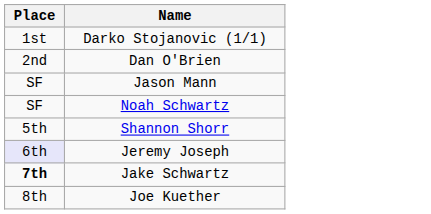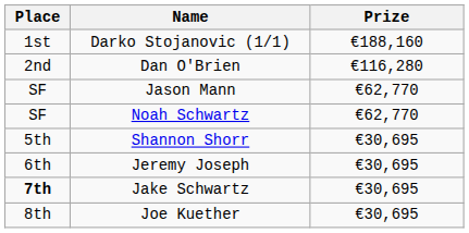+ column: Prize | €188,160 | €116,280 | €62,770 | €62,770 | €30,695 | €30,695 | €30,695 | €30,695
Jeremy Joseph | Place: lavender background -> no background
